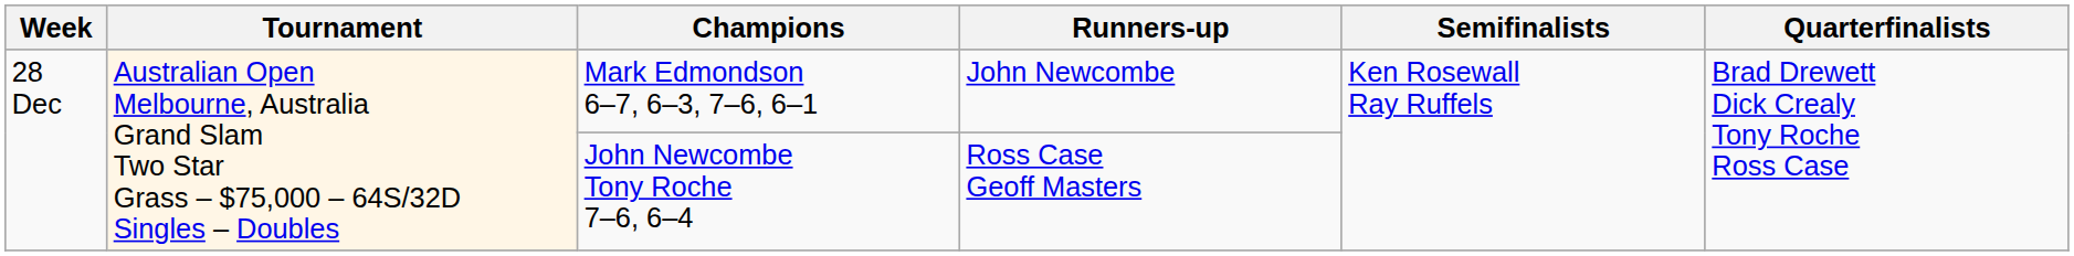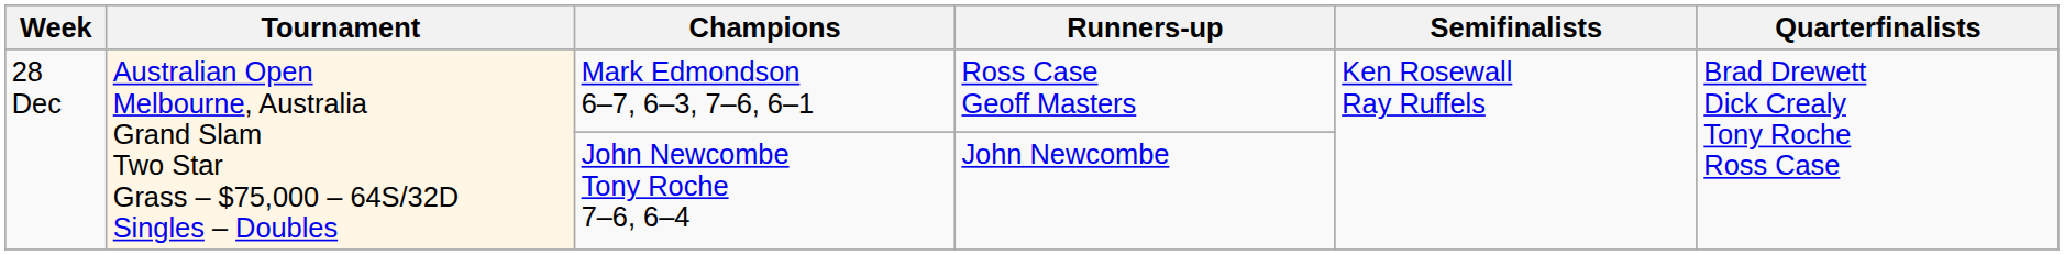Mark Edmondson 6–7, 6–3, 7–6, 6–1 | Runners-up: John Newcombe -> Ross Case Geoff Masters
John Newcombe Tony Roche 7–6, 6–4 | Runners-up: Ross Case Geoff Masters -> John Newcombe
